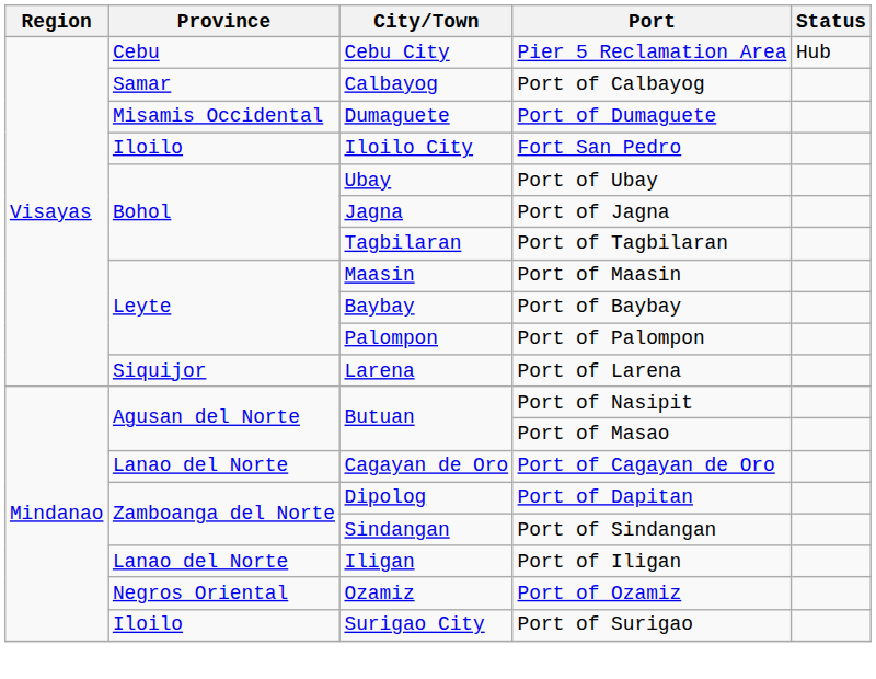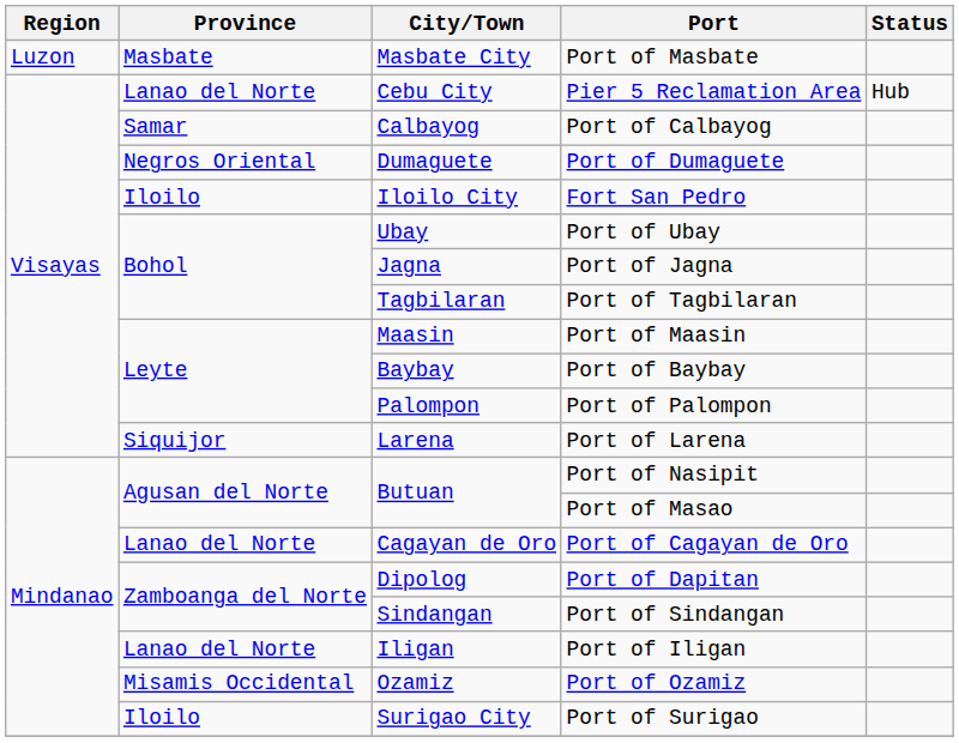+ row: Luzon | Masbate | Masbate City | Port of Masbate
Pier 5 Reclamation Area | Province: Cebu -> Lanao del Norte
Port of Dumaguete | Province: Misamis Occidental -> Negros Oriental
Port of Ozamiz | Province: Negros Oriental -> Misamis Occidental
